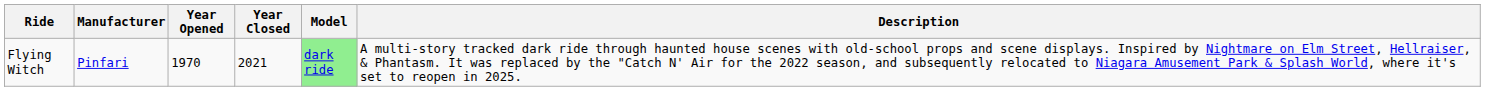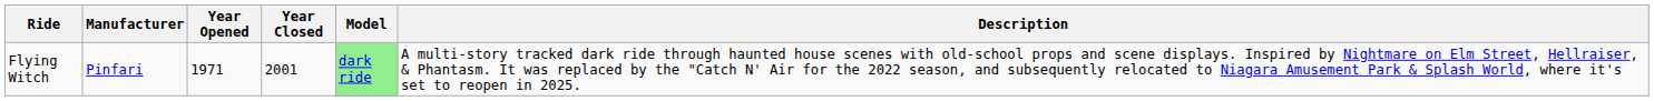Flying Witch | Year Opened: 1970 -> 1971
Flying Witch | Year Closed: 2021 -> 2001
